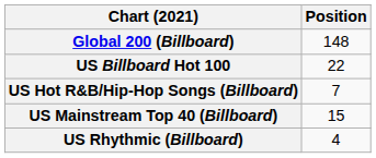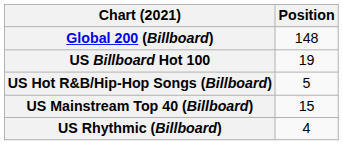US Billboard Hot 100 | Position: 22 -> 19
US Hot R&B/Hip-Hop Songs (Billboard) | Position: 7 -> 5
